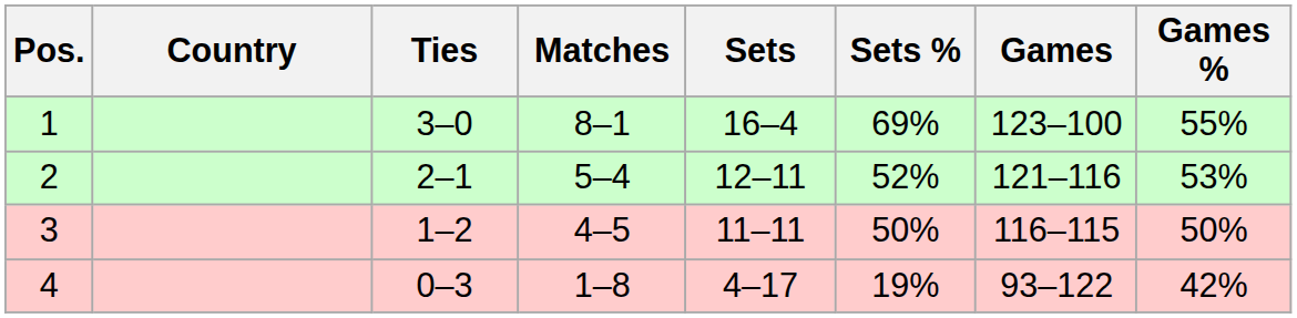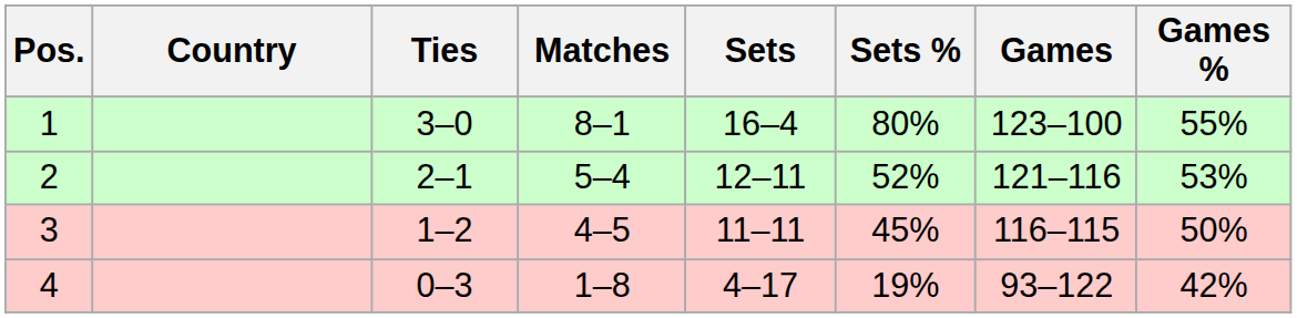1 | Sets %: 69% -> 80%
3 | Sets %: 50% -> 45%
